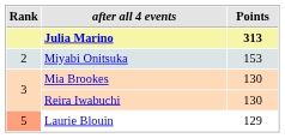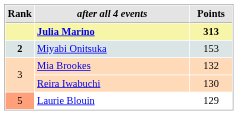Miyabi Onitsuka | Rank: normal -> bold
Mia Brookes | Points: 130 -> 132
